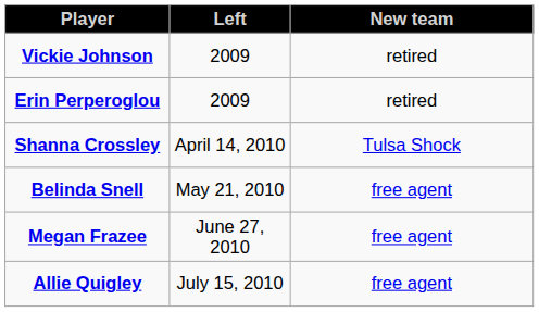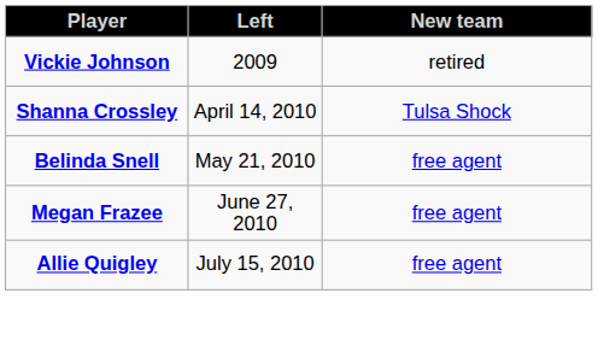- row: Erin Perperoglou | 2009 | retired
